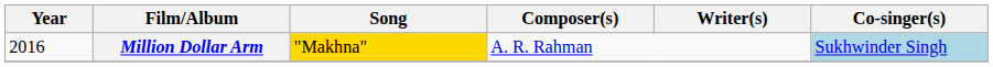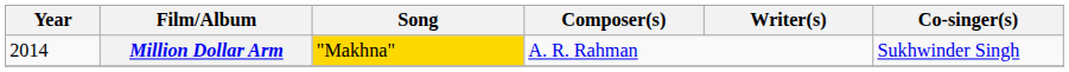Million Dollar Arm | Year: 2016 -> 2014
Million Dollar Arm | Co-singer(s): lightblue background -> no background
